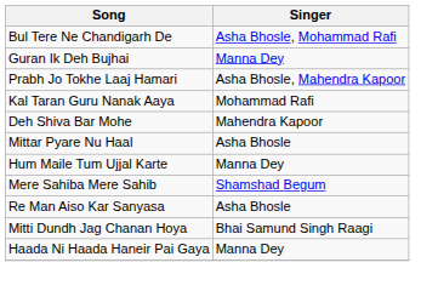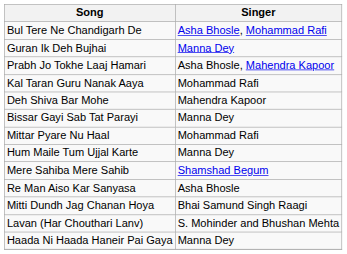+ row: Bissar Gayi Sab Tat Parayi | Manna Dey
Mittar Pyare Nu Haal | Singer: Asha Bhosle -> Mohammad Rafi
+ row: Lavan (Har Chouthari Lanv) | S. Mohinder and Bhushan Mehta
